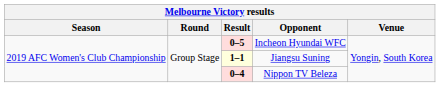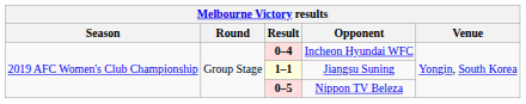Incheon Hyundai WFC | Result: 0–5 -> 0–4
Nippon TV Beleza | Result: 0–4 -> 0–5
